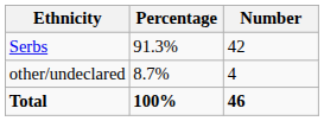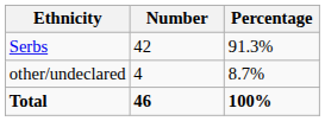columns swapped: Number <-> Percentage
